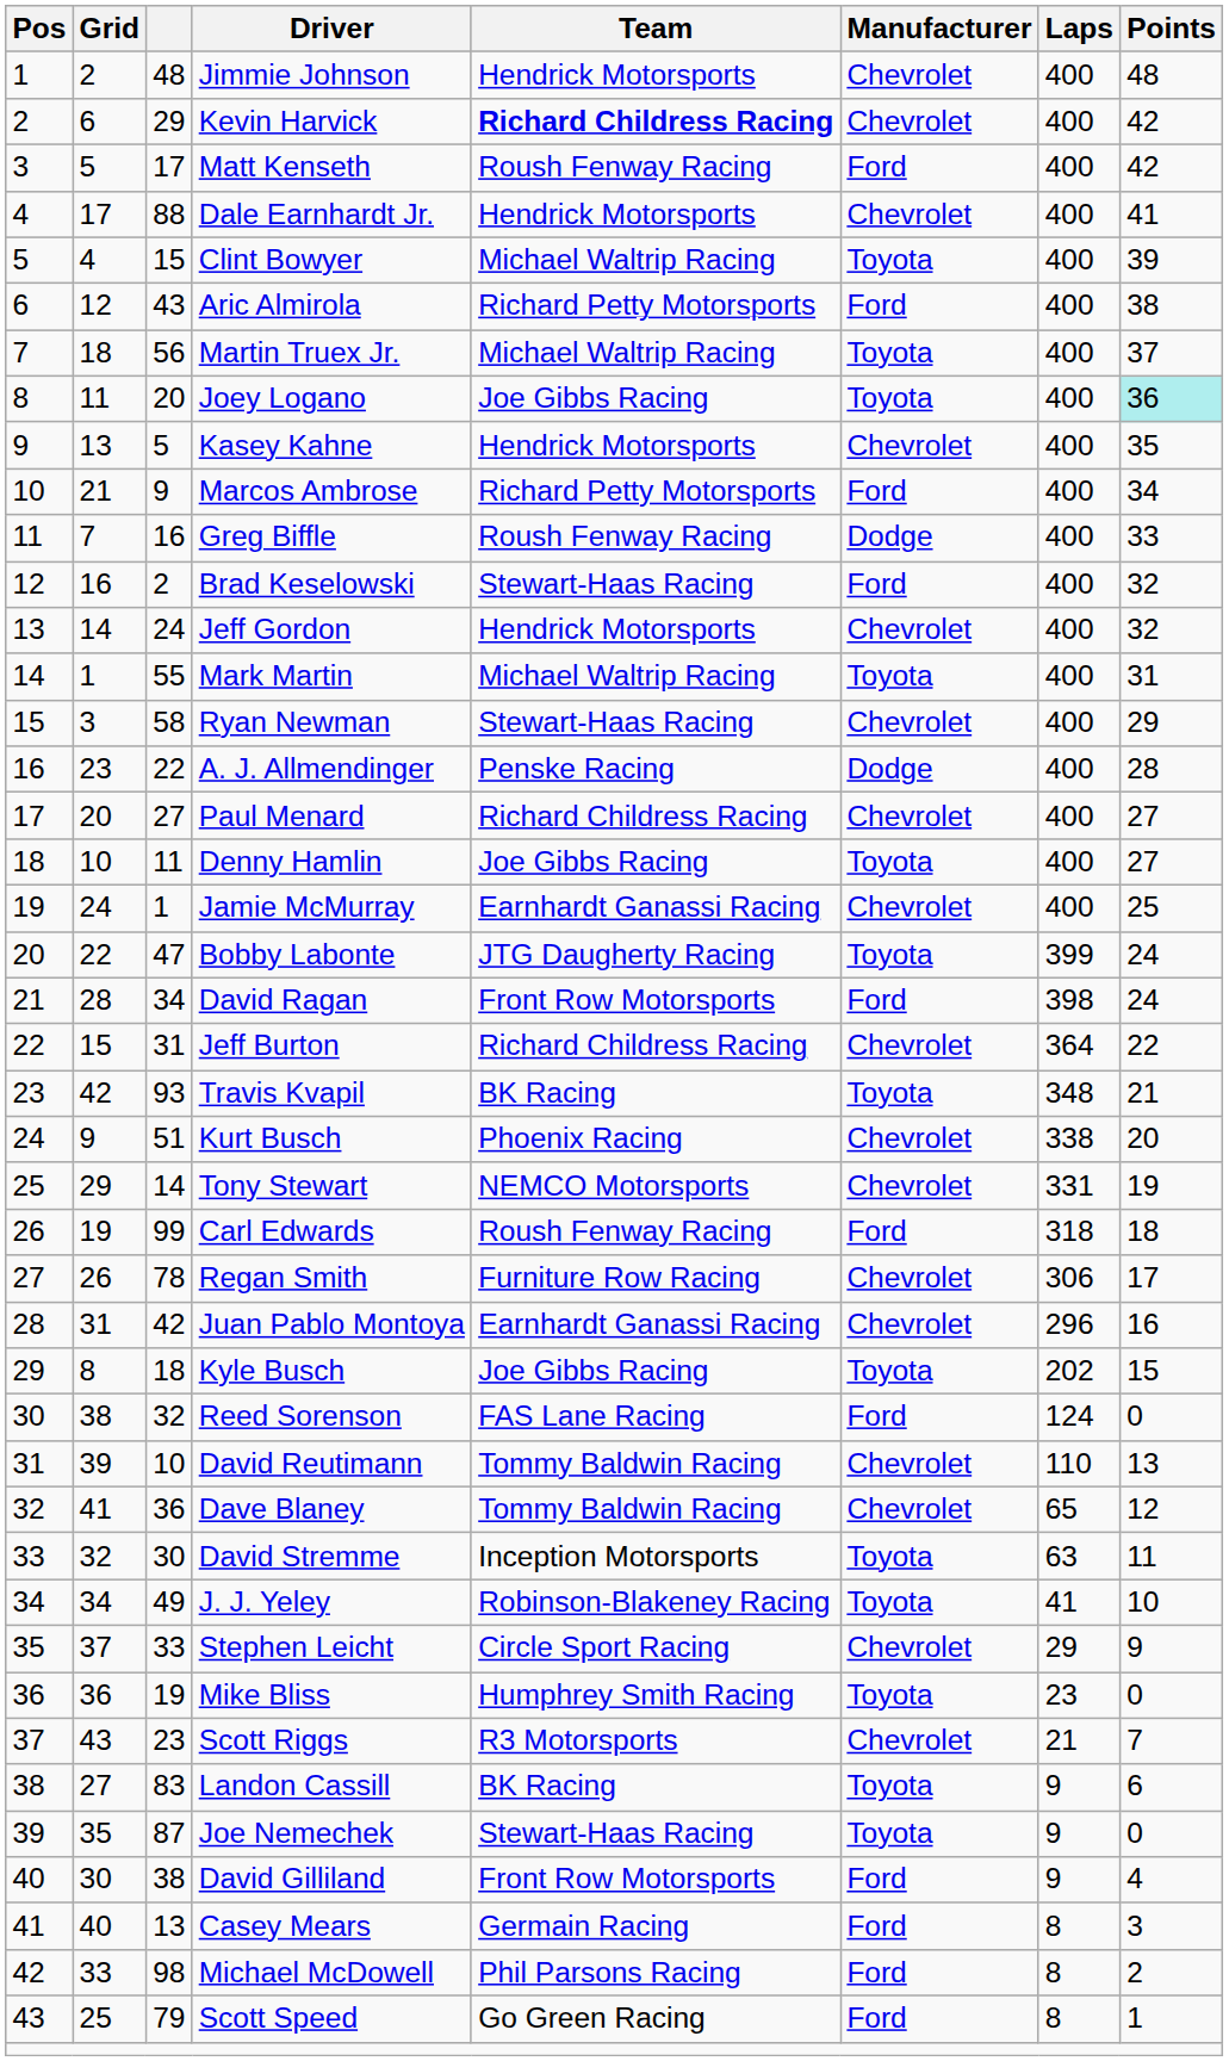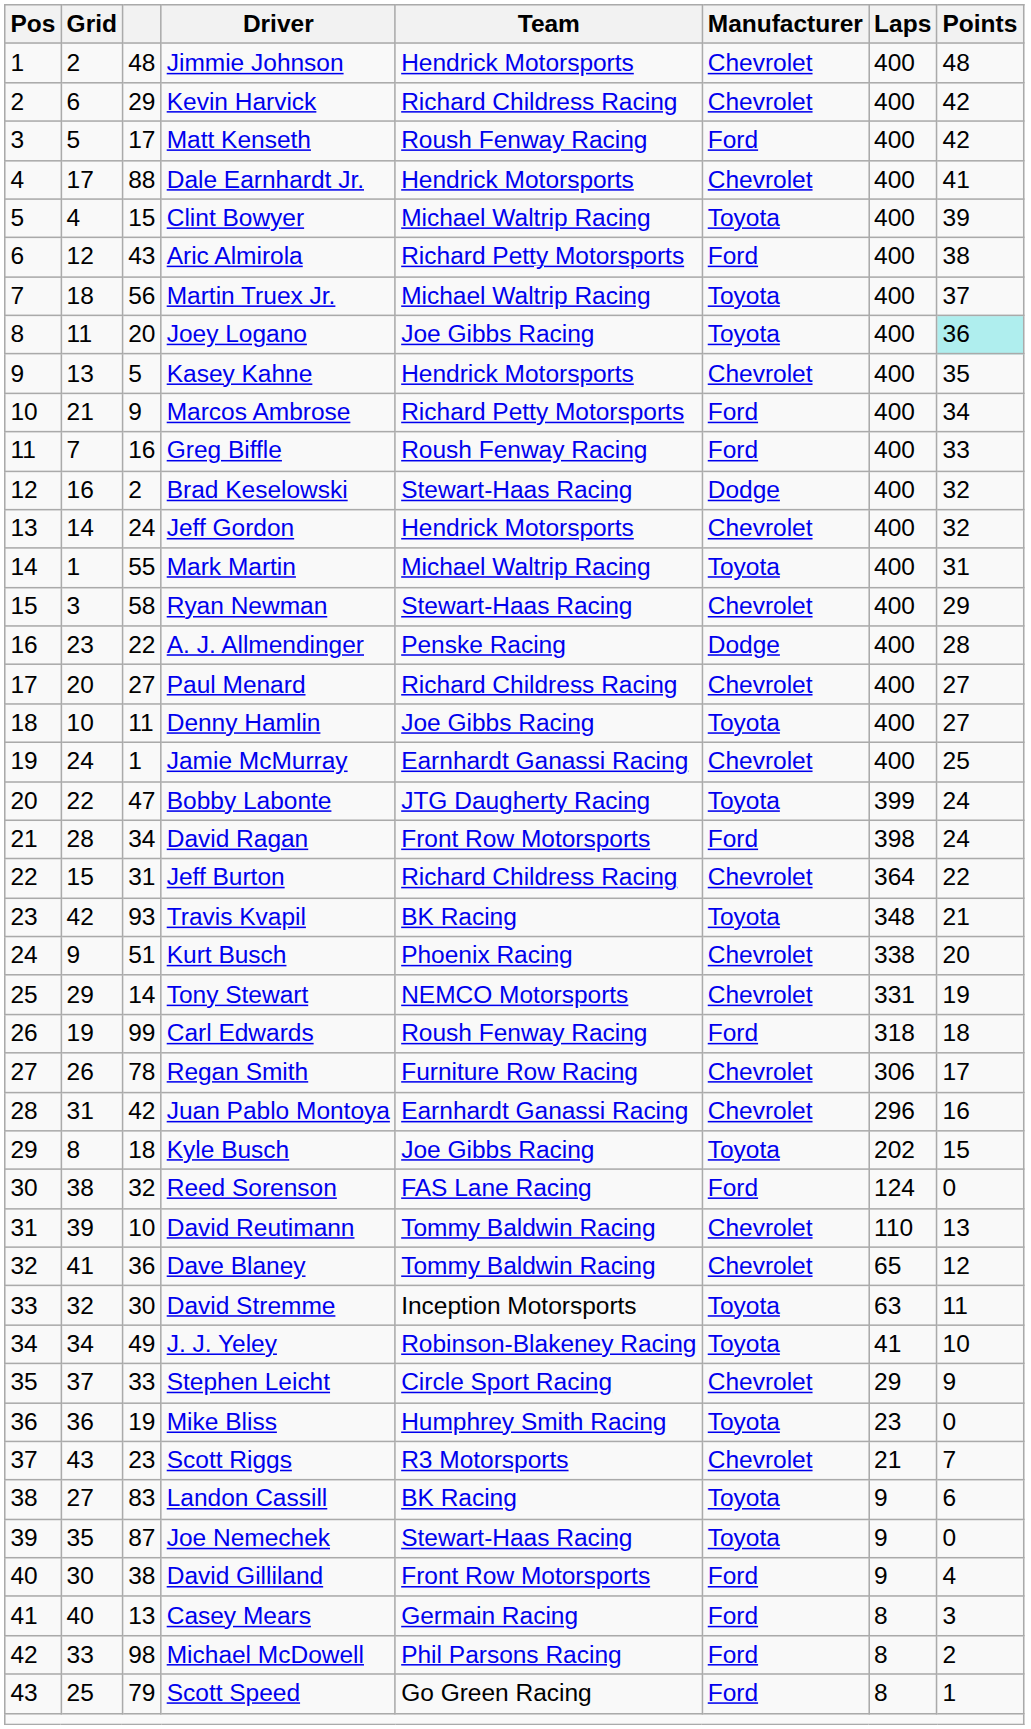Kevin Harvick | Team: bold -> normal
Greg Biffle | Manufacturer: Dodge -> Ford
Brad Keselowski | Manufacturer: Ford -> Dodge
